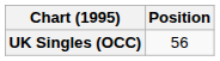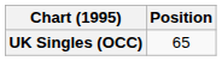UK Singles (OCC) | Position: 56 -> 65
